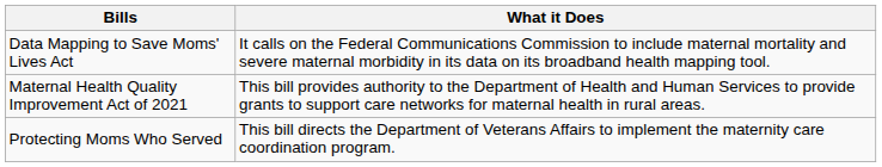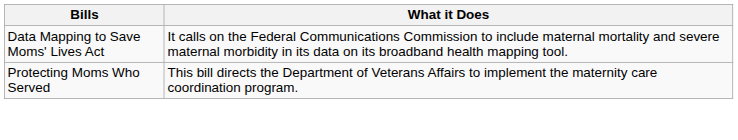- row: Maternal Health Quality Improvement Act of 2021 | This bill provides authority to the Department of Health and Human Services to provide grants to support care networks for maternal health in rural areas.
